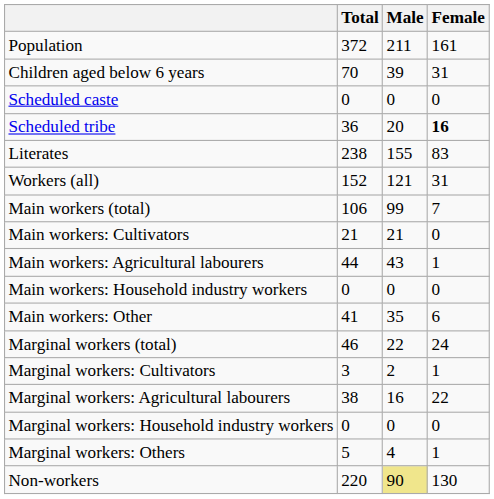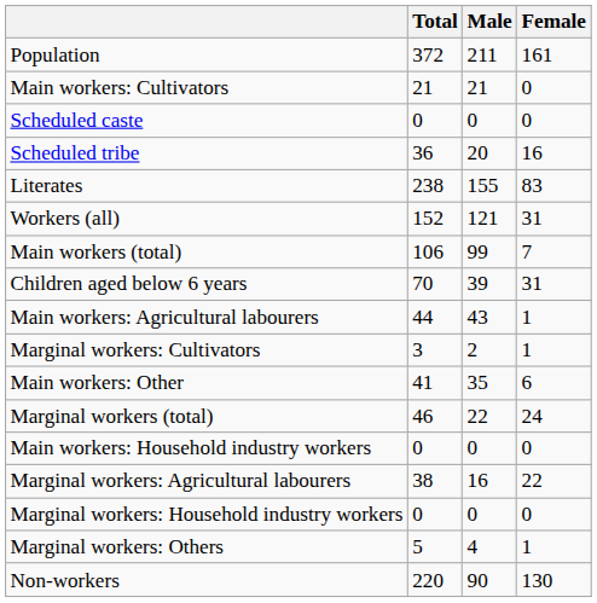rows swapped: Children aged below 6 years <-> Main workers: Cultivators
Scheduled tribe | Female: bold -> normal
rows swapped: Main workers: Household industry workers <-> Marginal workers: Cultivators
Non-workers | Male: khaki background -> no background
